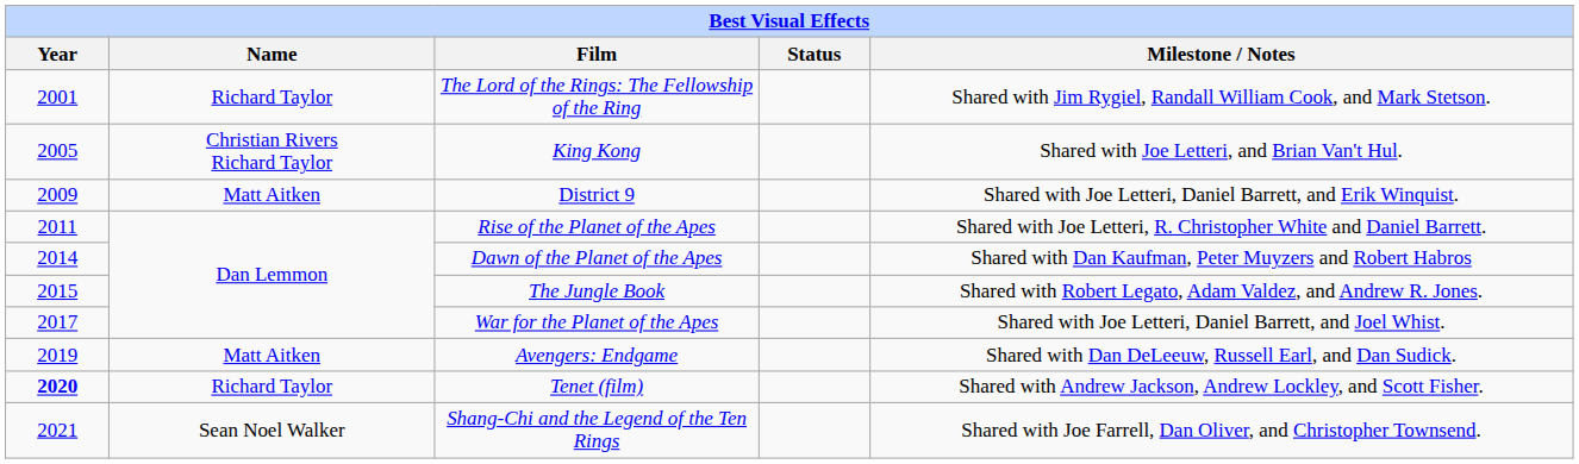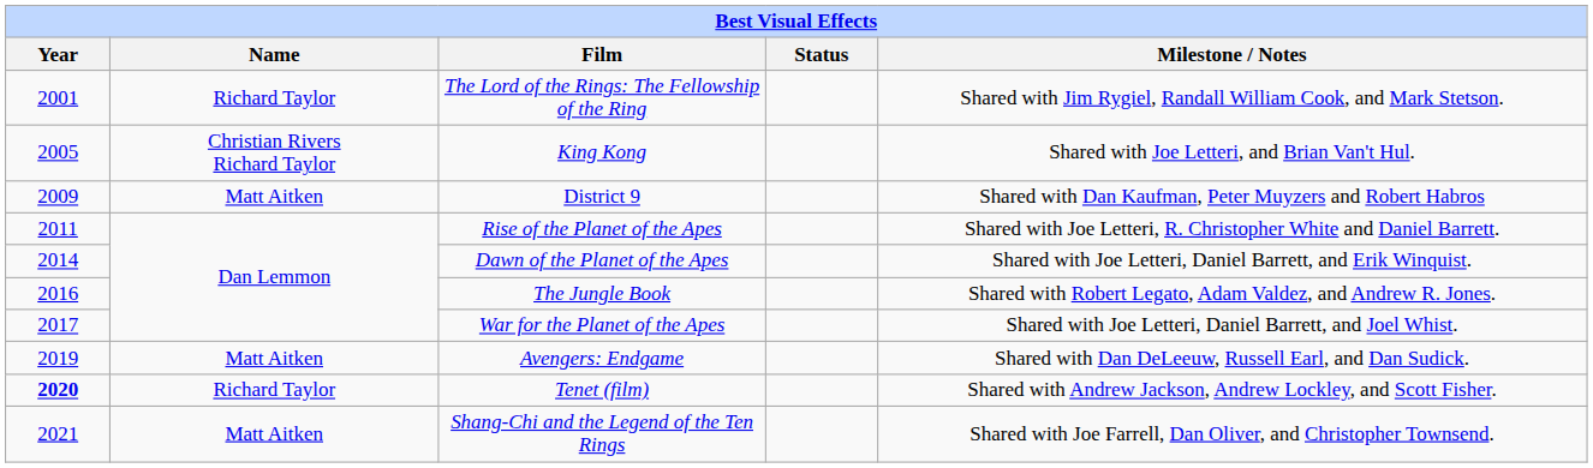District 9 | Milestone / Notes: Shared with Joe Letteri, Daniel Barrett, and Erik Winquist. -> Shared with Dan Kaufman, Peter Muyzers and Robert Habros
Dawn of the Planet of the Apes | Milestone / Notes: Shared with Dan Kaufman, Peter Muyzers and Robert Habros -> Shared with Joe Letteri, Daniel Barrett, and Erik Winquist.
The Jungle Book | Year: 2015 -> 2016
Shang-Chi and the Legend of the Ten Rings | Name: Sean Noel Walker -> Matt Aitken
